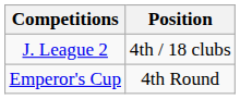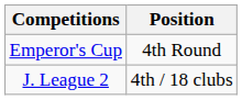rows swapped: J. League 2 <-> Emperor's Cup
